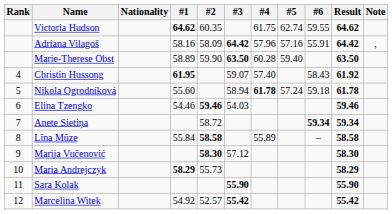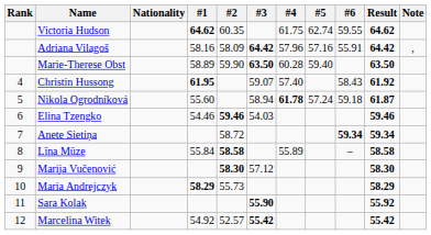Nikola Ogrodníková | Result: 61.78 -> 61.87
Sara Kolak | Result: 55.90 -> 55.92
